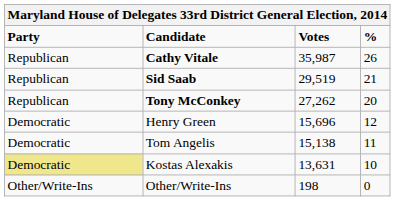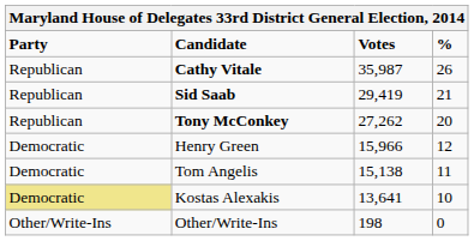Sid Saab | Votes: 29,519 -> 29,419
Henry Green | Votes: 15,696 -> 15,966
Kostas Alexakis | Votes: 13,631 -> 13,641
